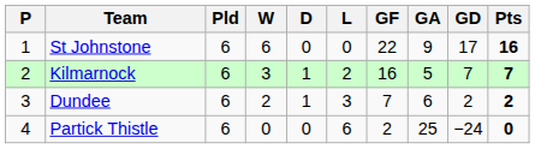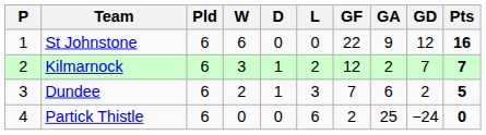St Johnstone | GD: 17 -> 12
Kilmarnock | GF: 16 -> 12
Kilmarnock | GA: 5 -> 2
Dundee | Pts: 2 -> 5
